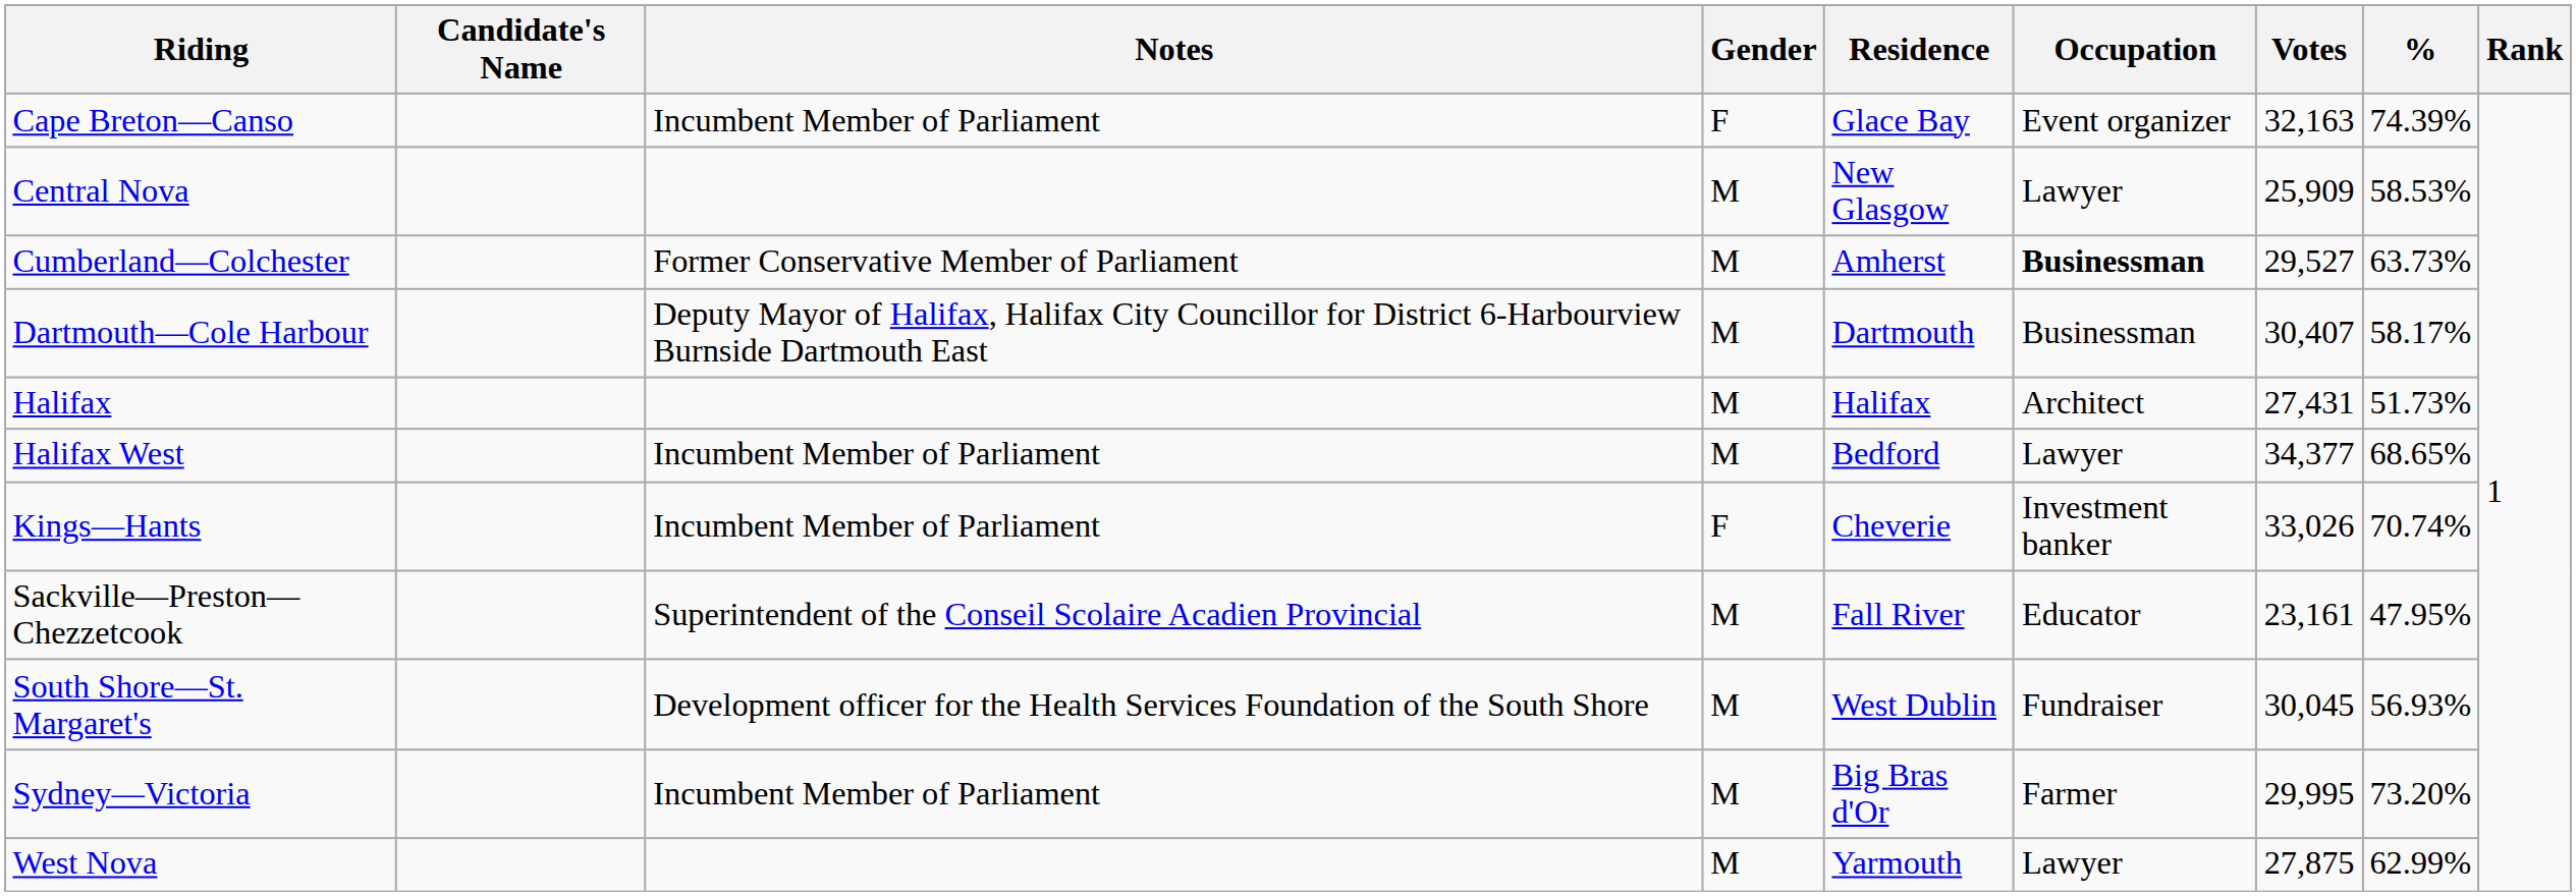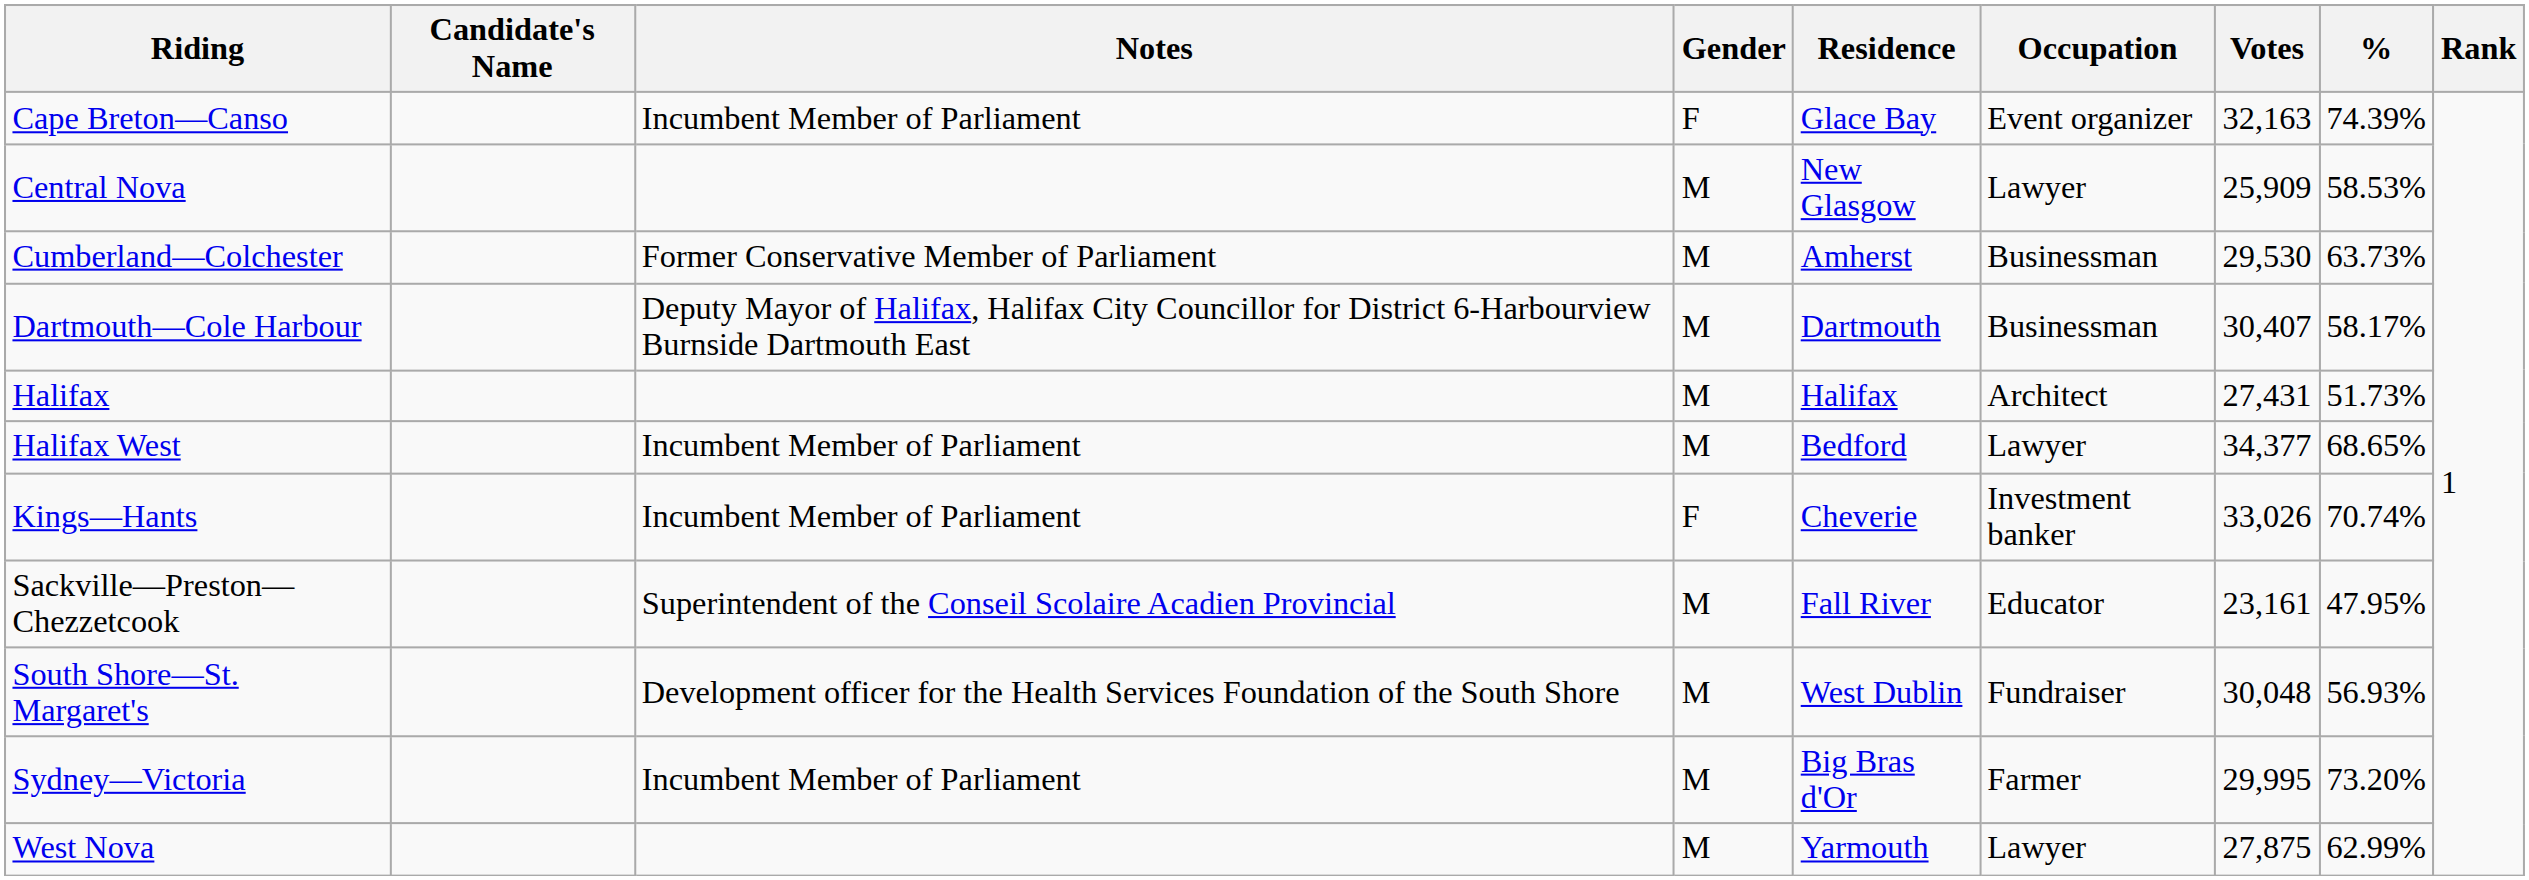Cumberland—Colchester | Occupation: bold -> normal
Cumberland—Colchester | Votes: 29,527 -> 29,530
South Shore—St. Margaret's | Votes: 30,045 -> 30,048
